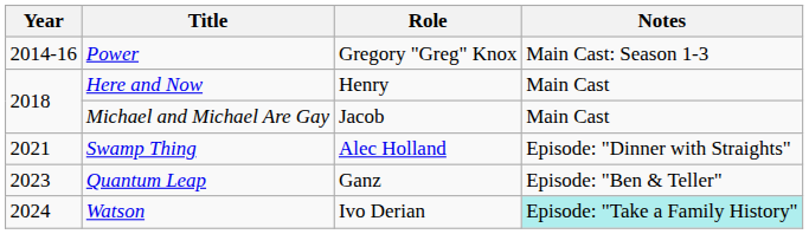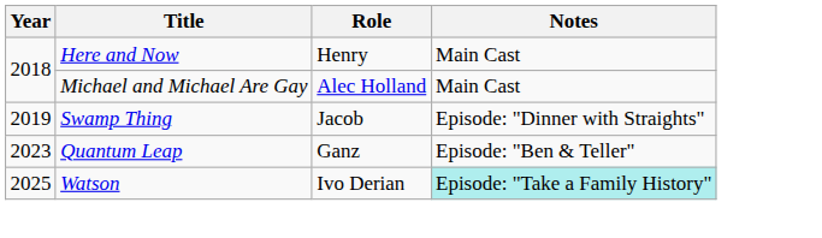- row: 2014-16 | Power | Gregory "Greg" Knox | Main Cast: Season 1-3
Michael and Michael Are Gay | Role: Jacob -> Alec Holland
Swamp Thing | Year: 2021 -> 2019
Swamp Thing | Role: Alec Holland -> Jacob
Watson | Year: 2024 -> 2025
